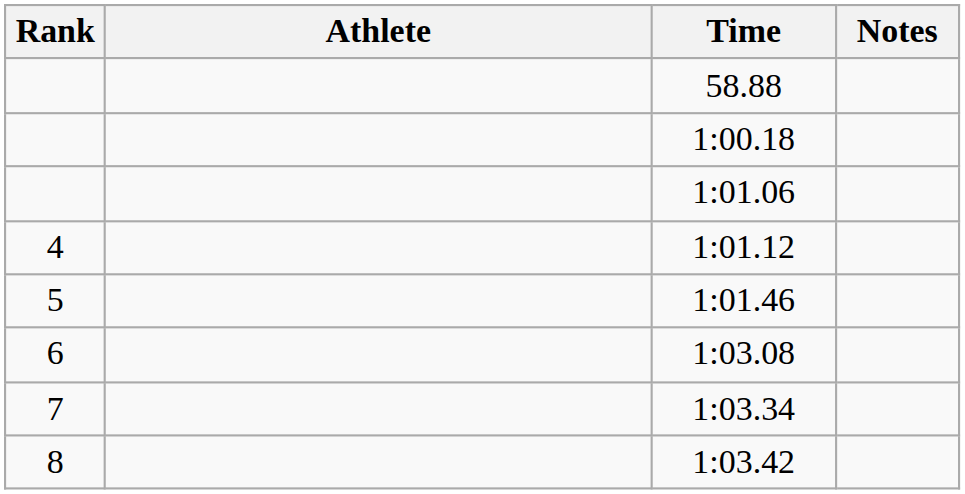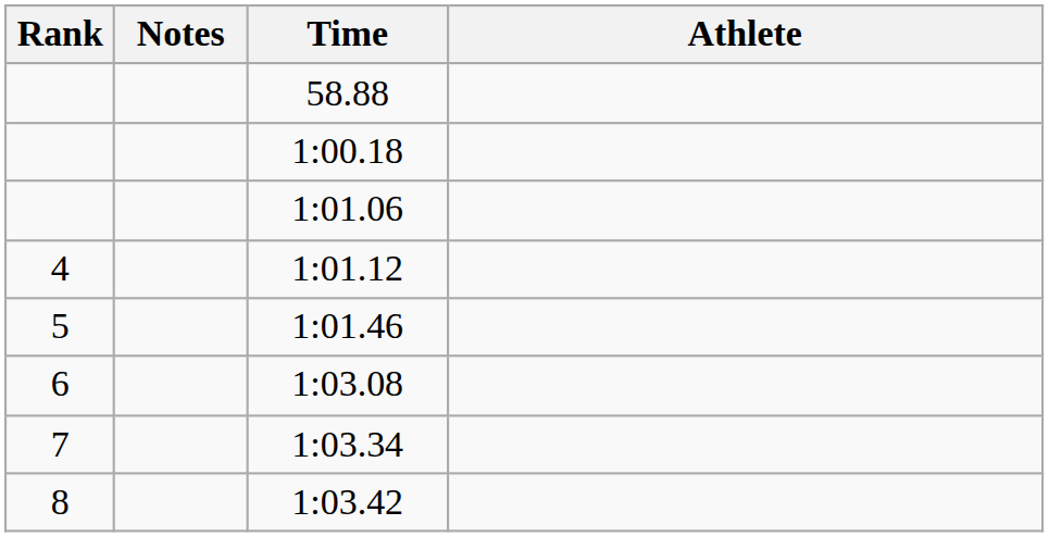columns swapped: Athlete <-> Notes
